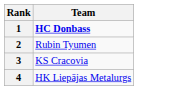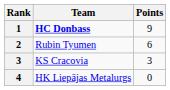+ column: Points | 9 | 6 | 3 | 0
